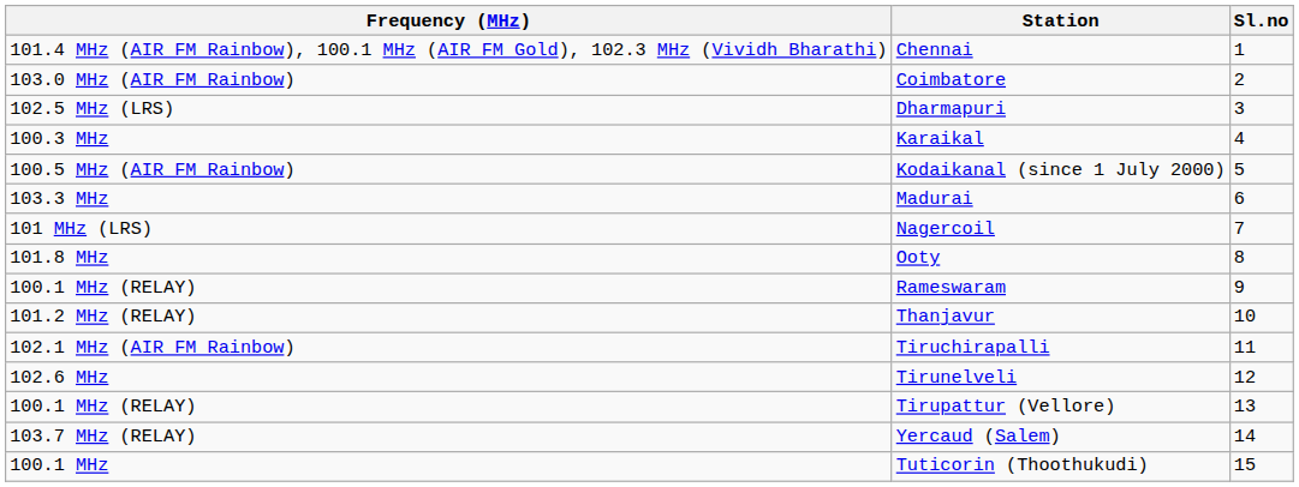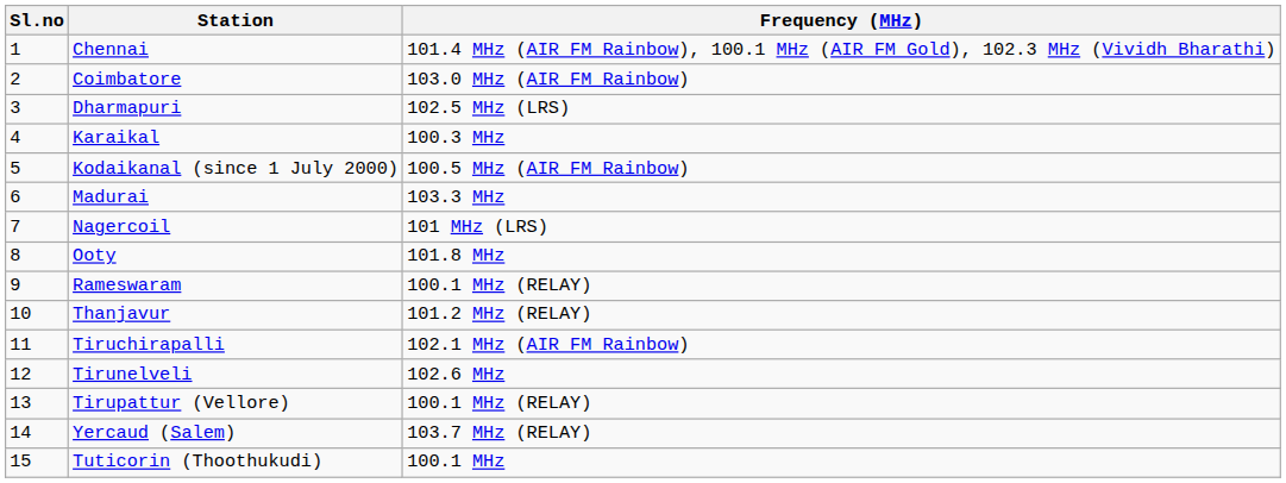columns swapped: Sl.no <-> Frequency (MHz)
